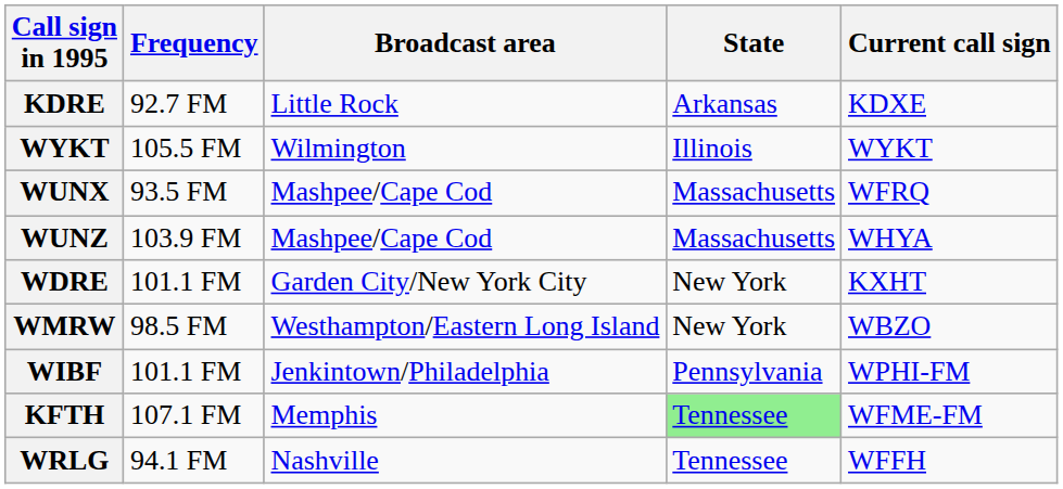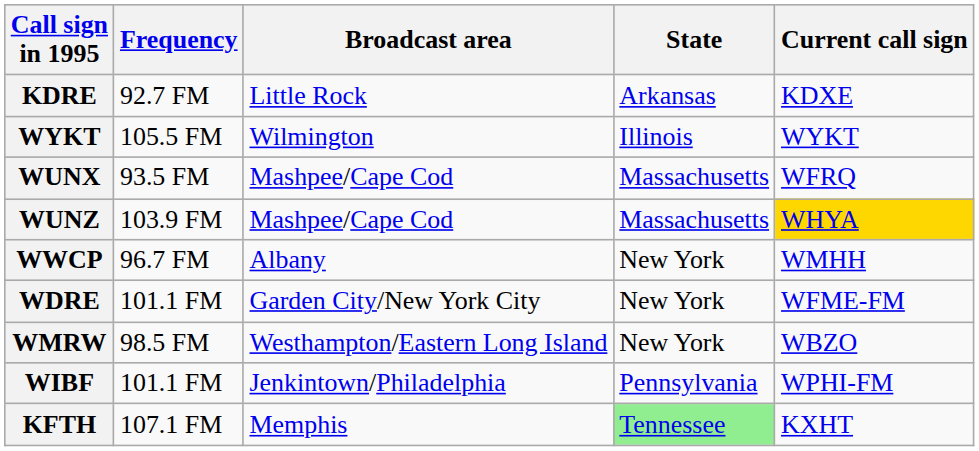WUNZ | Current call sign: no background -> gold background
+ row: WWCP | 96.7 FM | Albany | New York | WMHH
WDRE | Current call sign: KXHT -> WFME-FM
KFTH | Current call sign: WFME-FM -> KXHT
- row: WRLG | 94.1 FM | Nashville | Tennessee | WFFH
